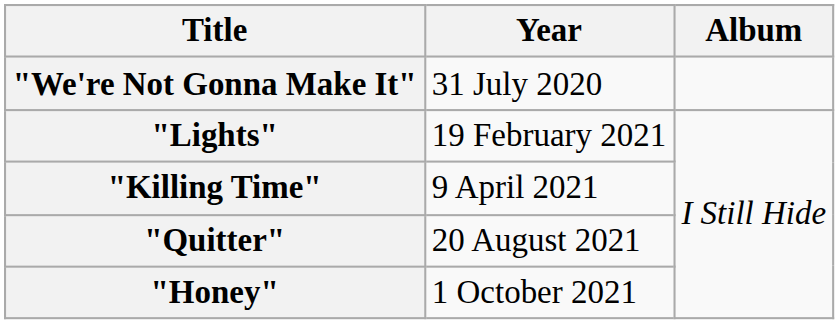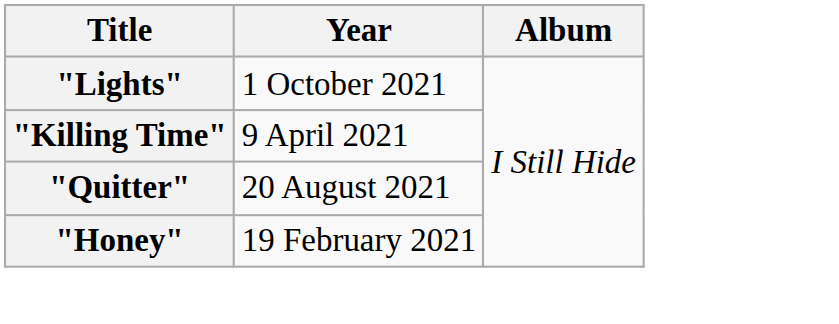- row: "We're Not Gonna Make It" | 31 July 2020
"Lights" | Year: 19 February 2021 -> 1 October 2021
"Honey" | Year: 1 October 2021 -> 19 February 2021
